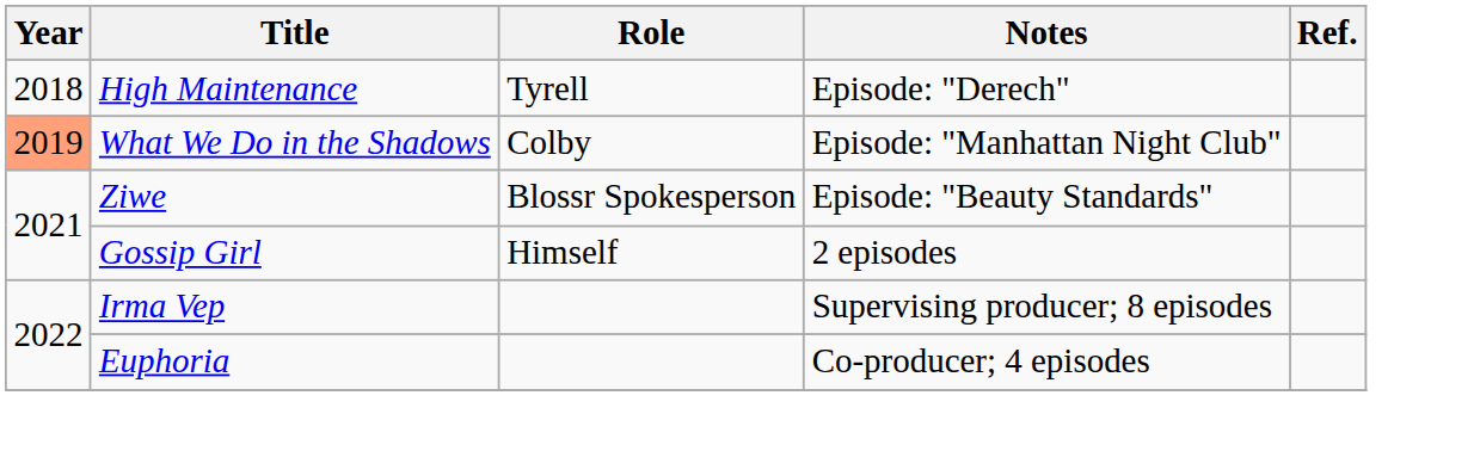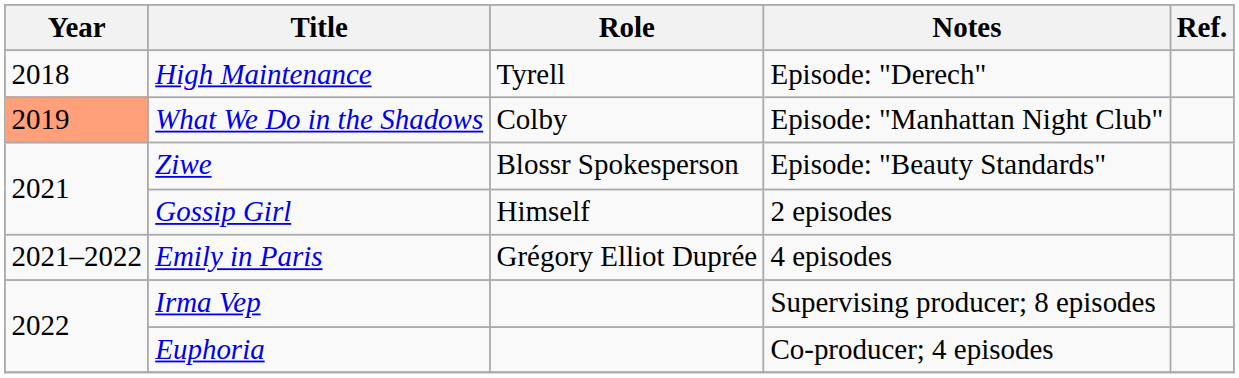+ row: 2021–2022 | Emily in Paris | Grégory Elliot Duprée | 4 episodes
